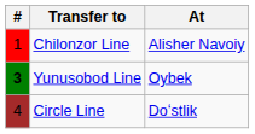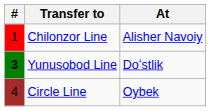Yunusobod Line | At: Oybek -> Doʻstlik
Circle Line | At: Doʻstlik -> Oybek
